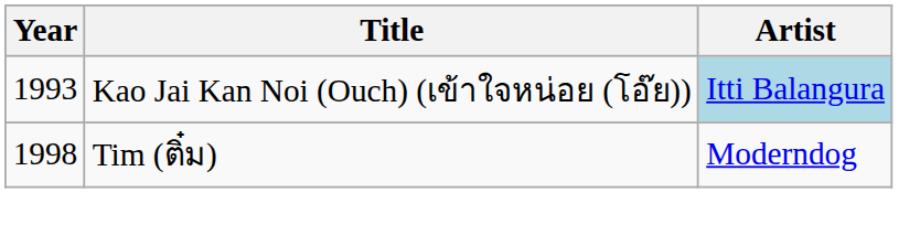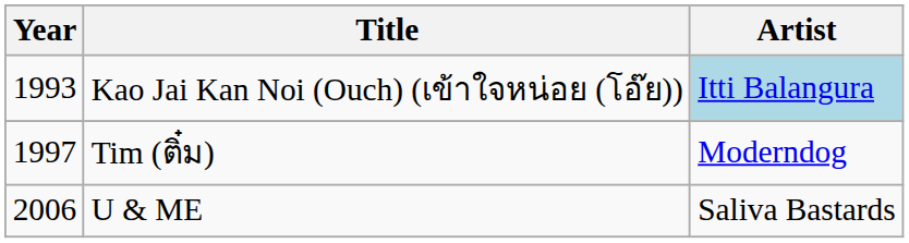Tim (ติ๋ม) | Year: 1998 -> 1997
+ row: 2006 | U & ME | Saliva Bastards
